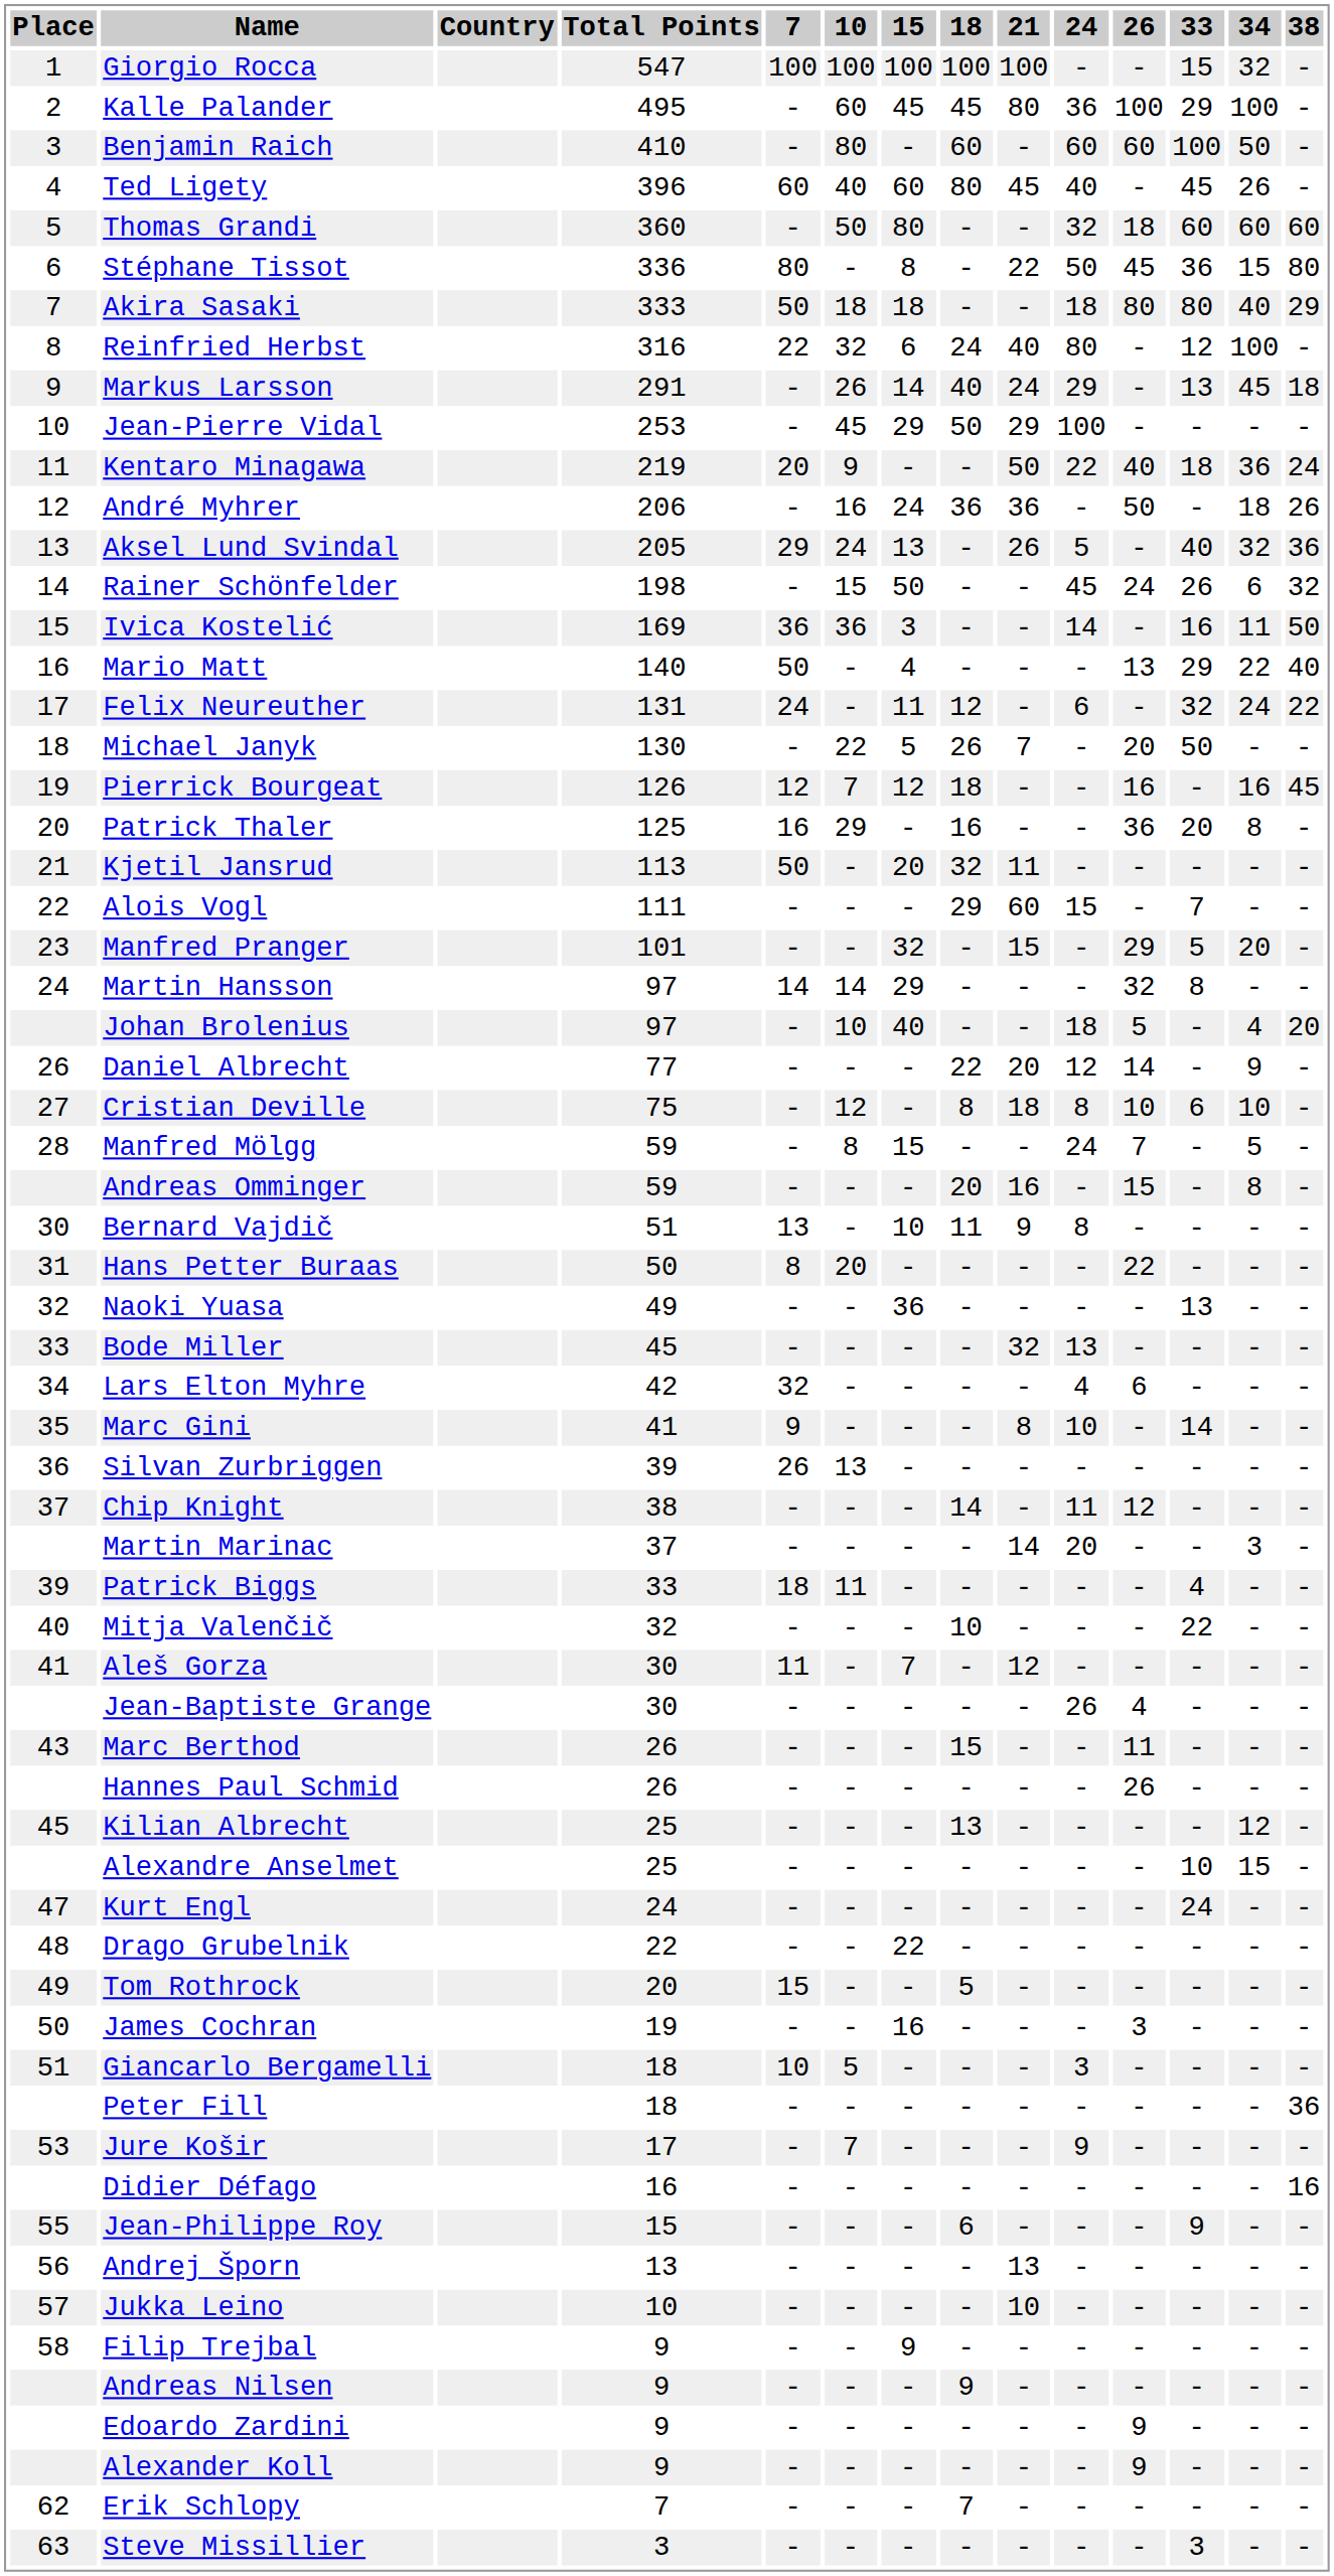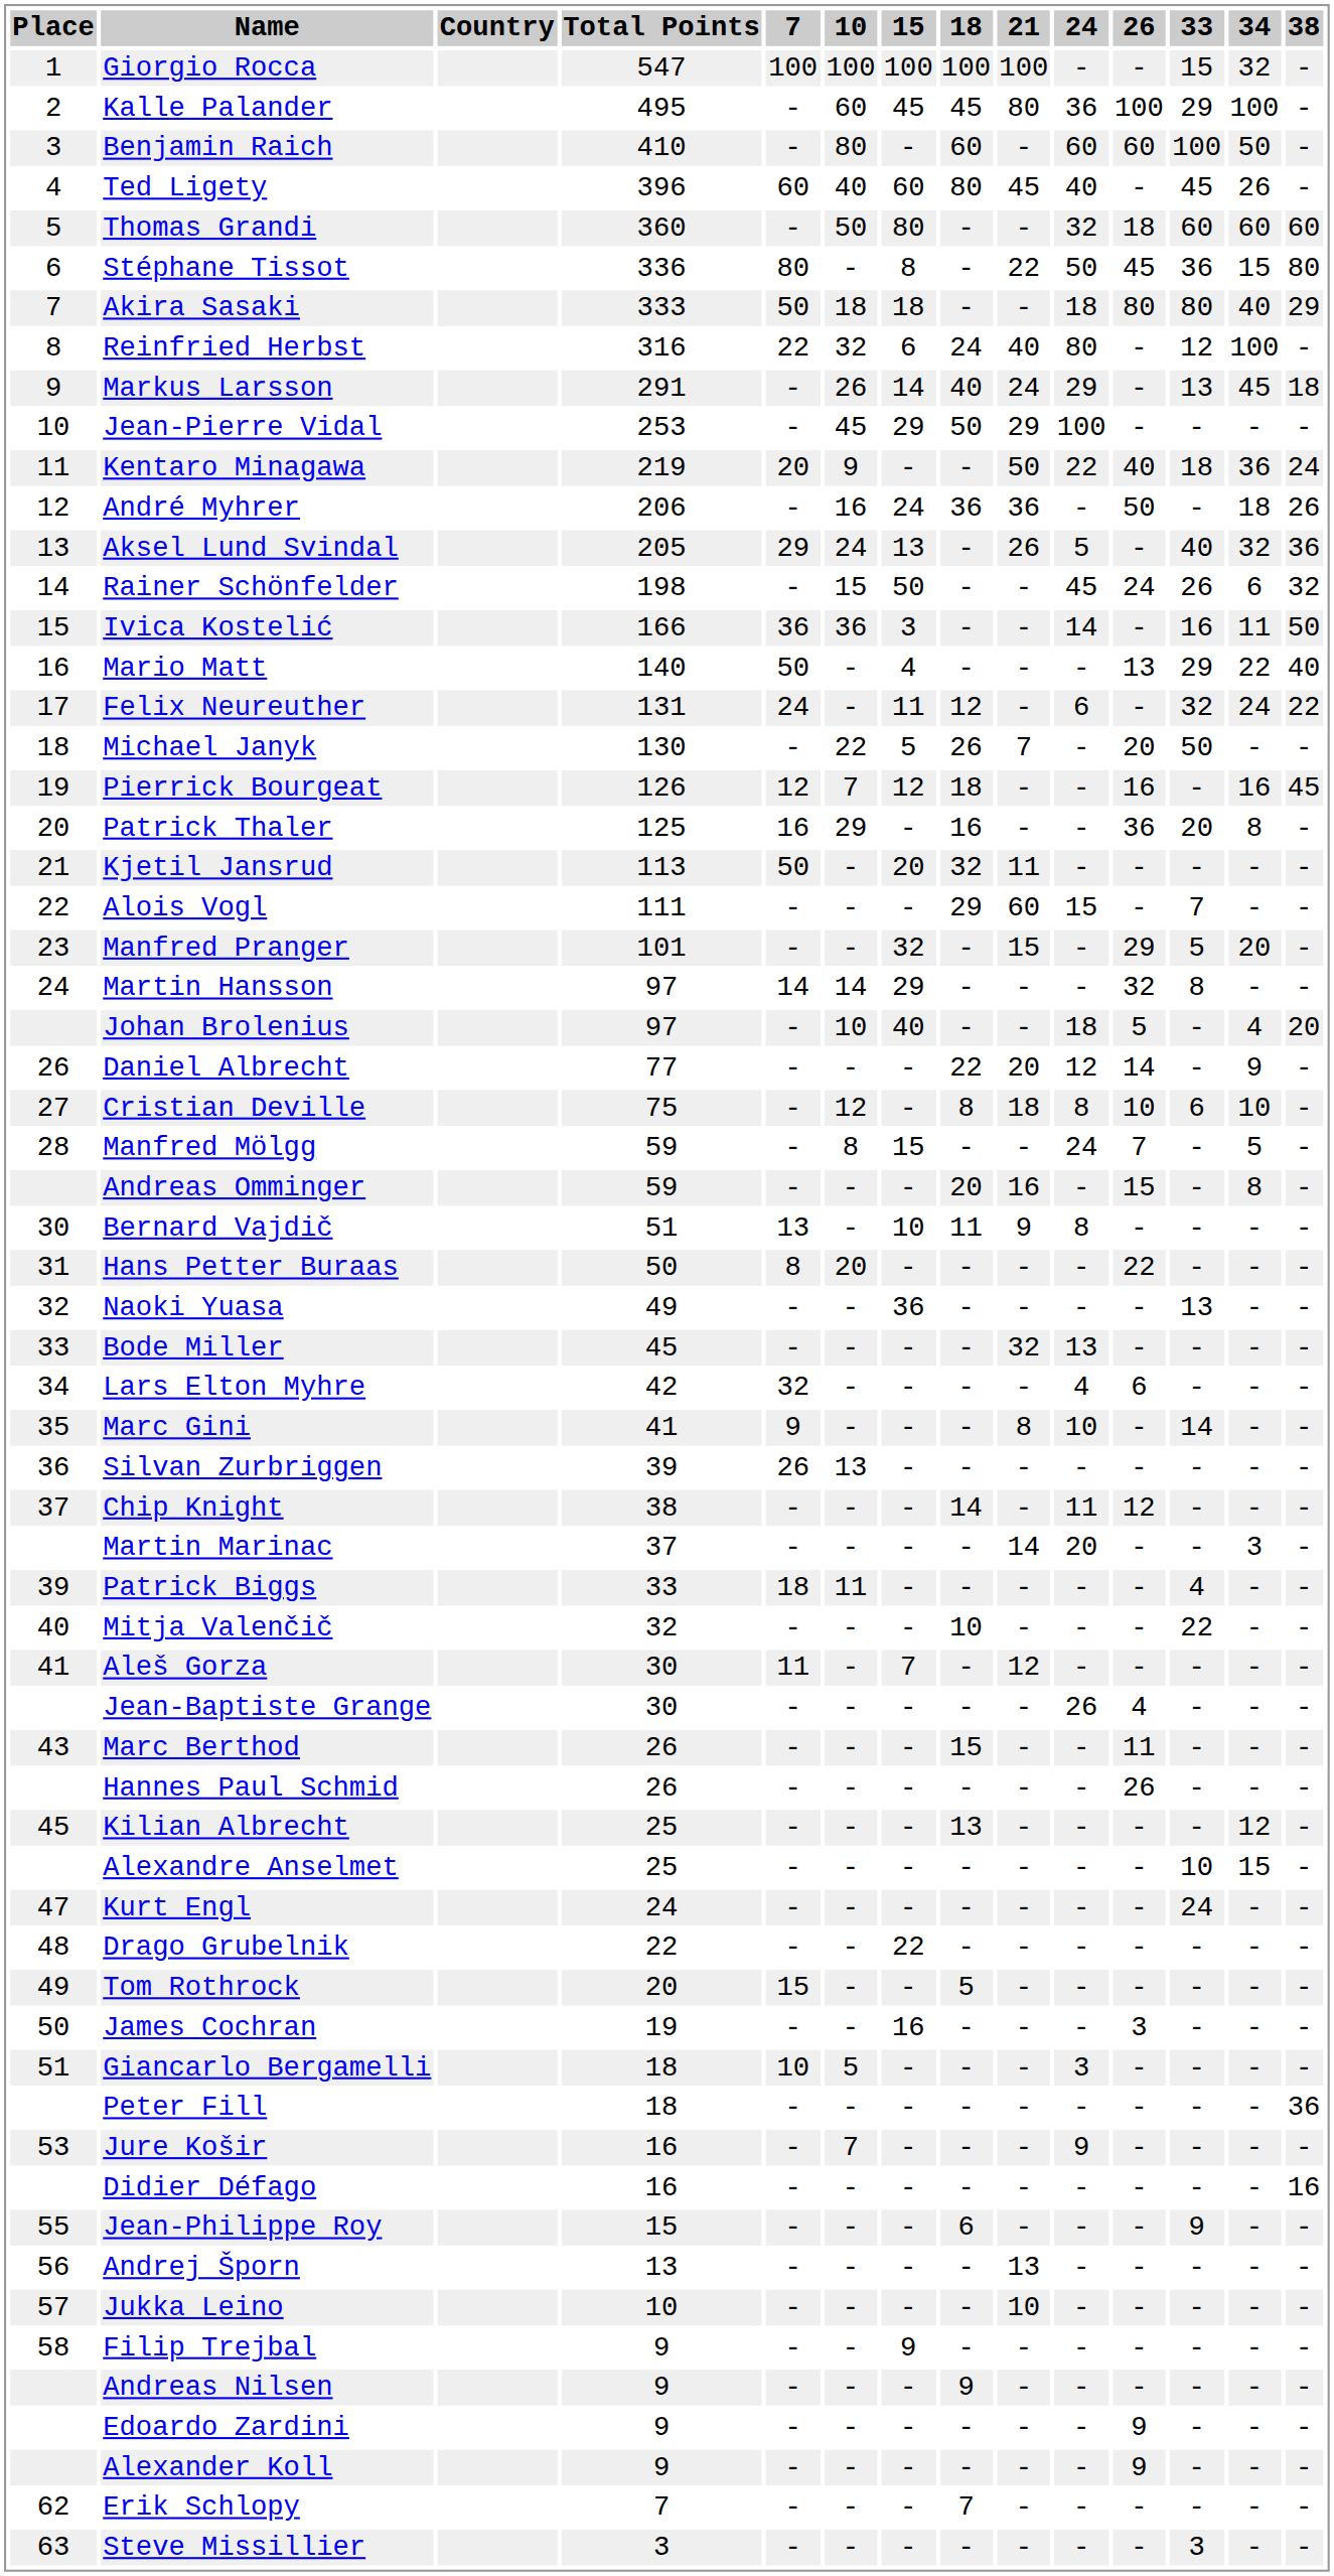Ivica Kostelić | Total Points: 169 -> 166
Jure Košir | Total Points: 17 -> 16
